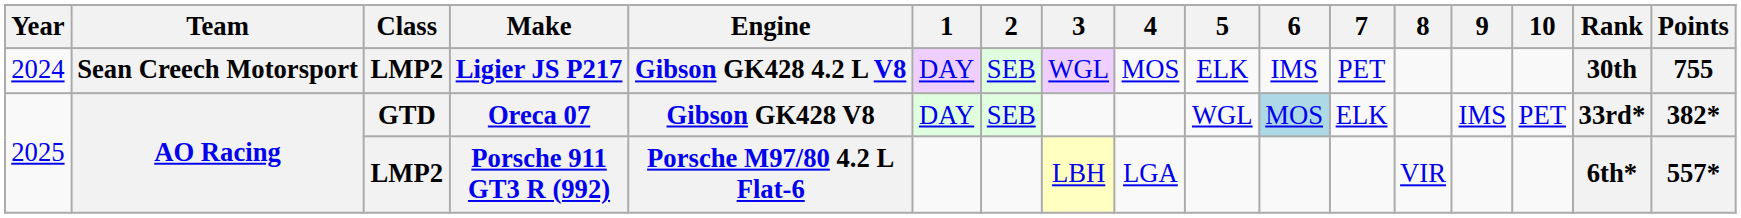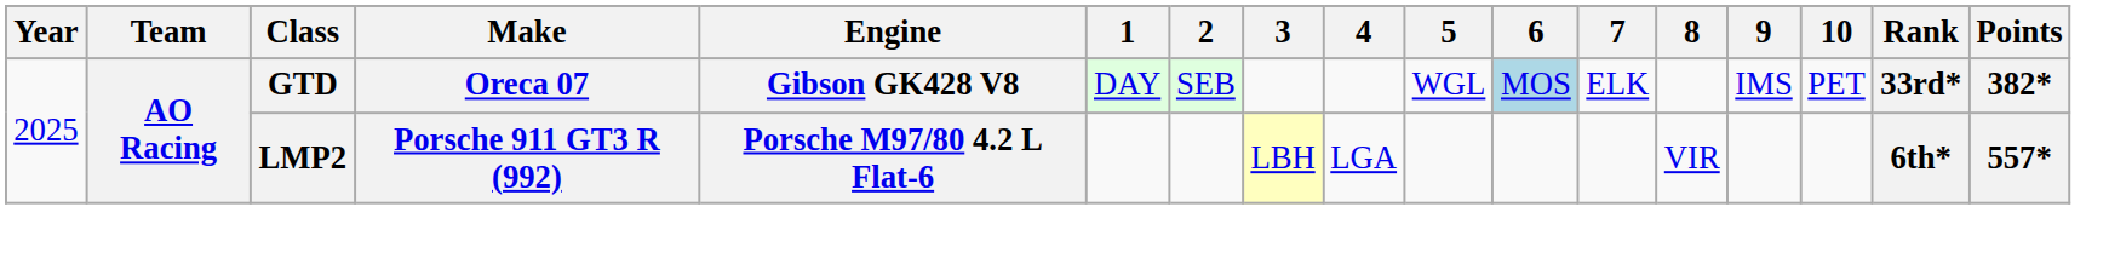- row: 2024 | Sean Creech Motorsport | LMP2 | Ligier JS P217 | Gibson GK428 4.2 L V8 | DAY | SEB | WGL | MOS | ELK | IMS | PET | 30th | 755
